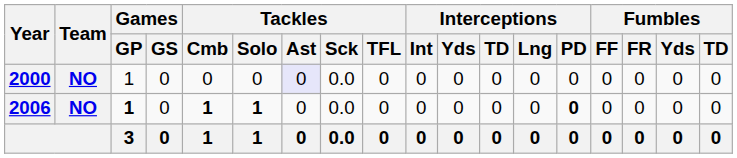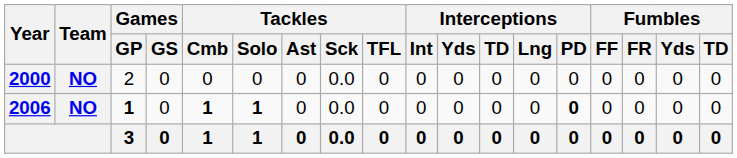2000 | Games / GP: 1 -> 2
2000 | Tackles / Ast: lavender background -> no background
